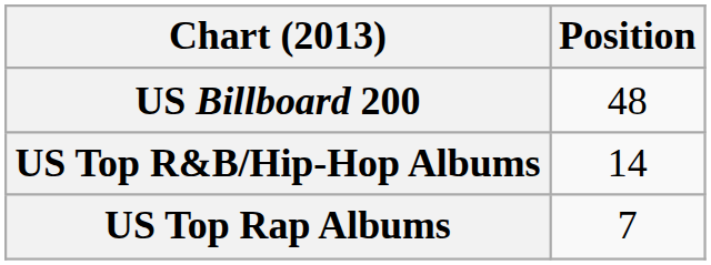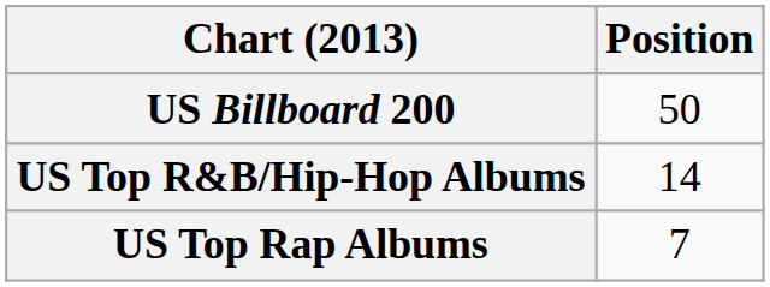US Billboard 200 | Position: 48 -> 50
